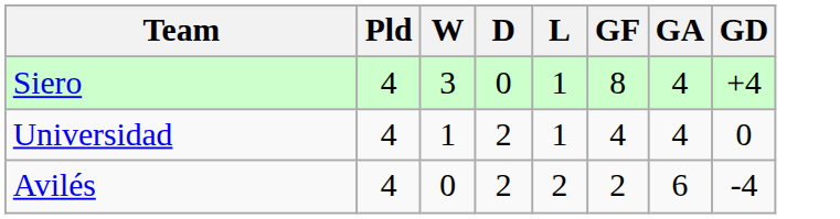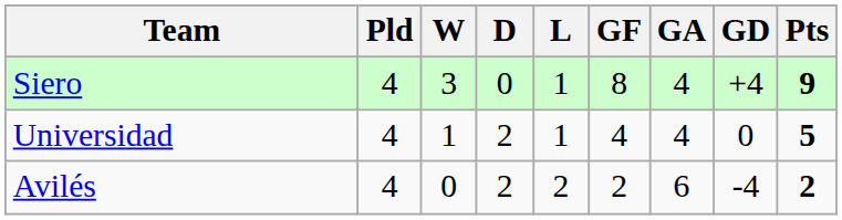+ column: Pts | 9 | 5 | 2
